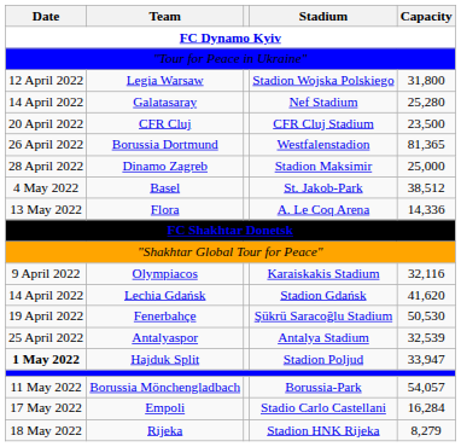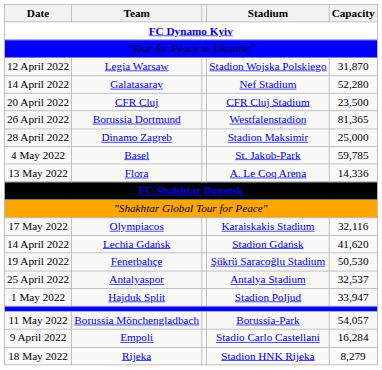Legia Warsaw | Capacity: 31,800 -> 31,870
Galatasaray | Capacity: 25,280 -> 52,280
Basel | Capacity: 38,512 -> 59,785
Olympiacos | Date: 9 April 2022 -> 17 May 2022
Antalyaspor | Capacity: 32,539 -> 32,537
Hajduk Split | Date: bold -> normal
Empoli | Date: 17 May 2022 -> 9 April 2022
